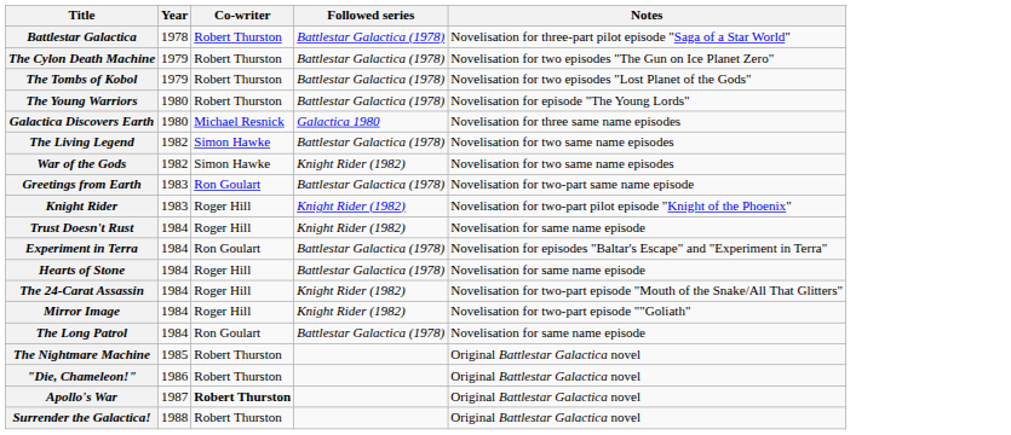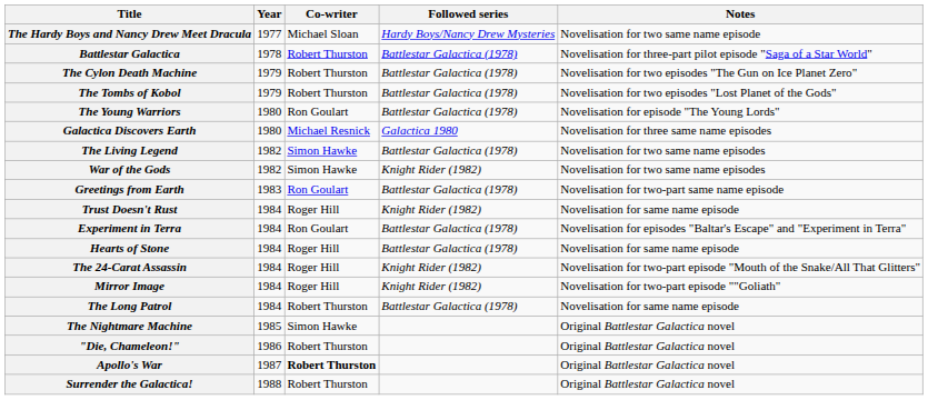+ row: The Hardy Boys and Nancy Drew Meet Dracula | 1977 | Michael Sloan | Hardy Boys/Nancy Drew Mysteries | Novelisation for two same name episode
The Young Warriors | Co-writer: Robert Thurston -> Ron Goulart
- row: Knight Rider | 1983 | Roger Hill | Knight Rider (1982) | Novelisation for two-part pilot episode "Knight of the Phoenix"
The Long Patrol | Co-writer: Ron Goulart -> Robert Thurston
The Nightmare Machine | Co-writer: Robert Thurston -> Simon Hawke
